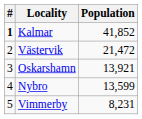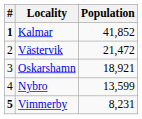Oskarshamn | Population: 13,921 -> 18,921
Vimmerby | #: normal -> bold
